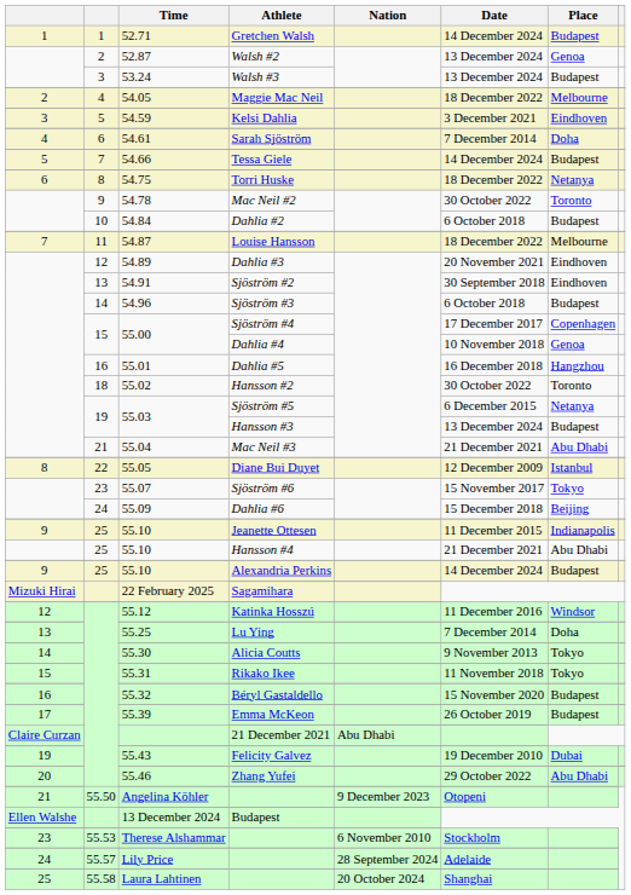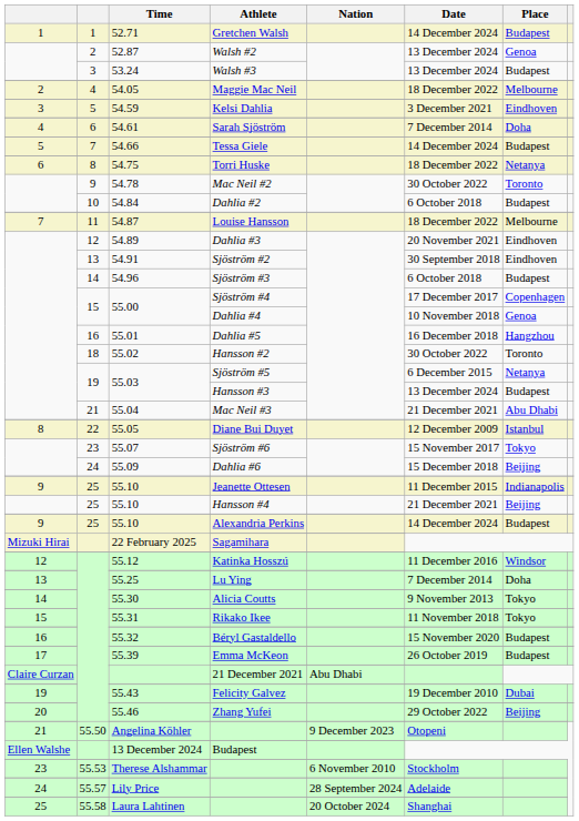Hansson #4 | Place: Abu Dhabi -> Beijing
Zhang Yufei | Place: Abu Dhabi -> Beijing
